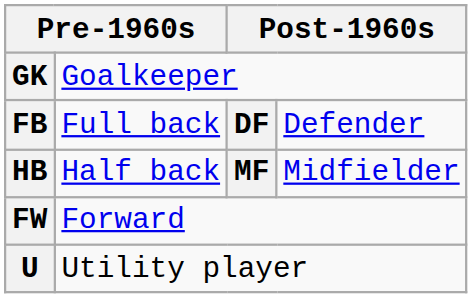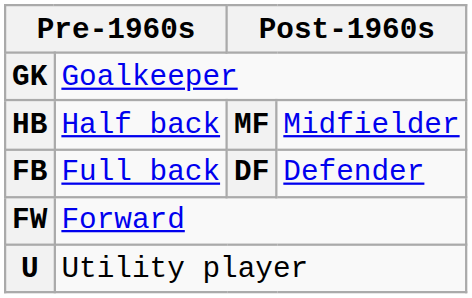rows swapped: FB <-> HB
